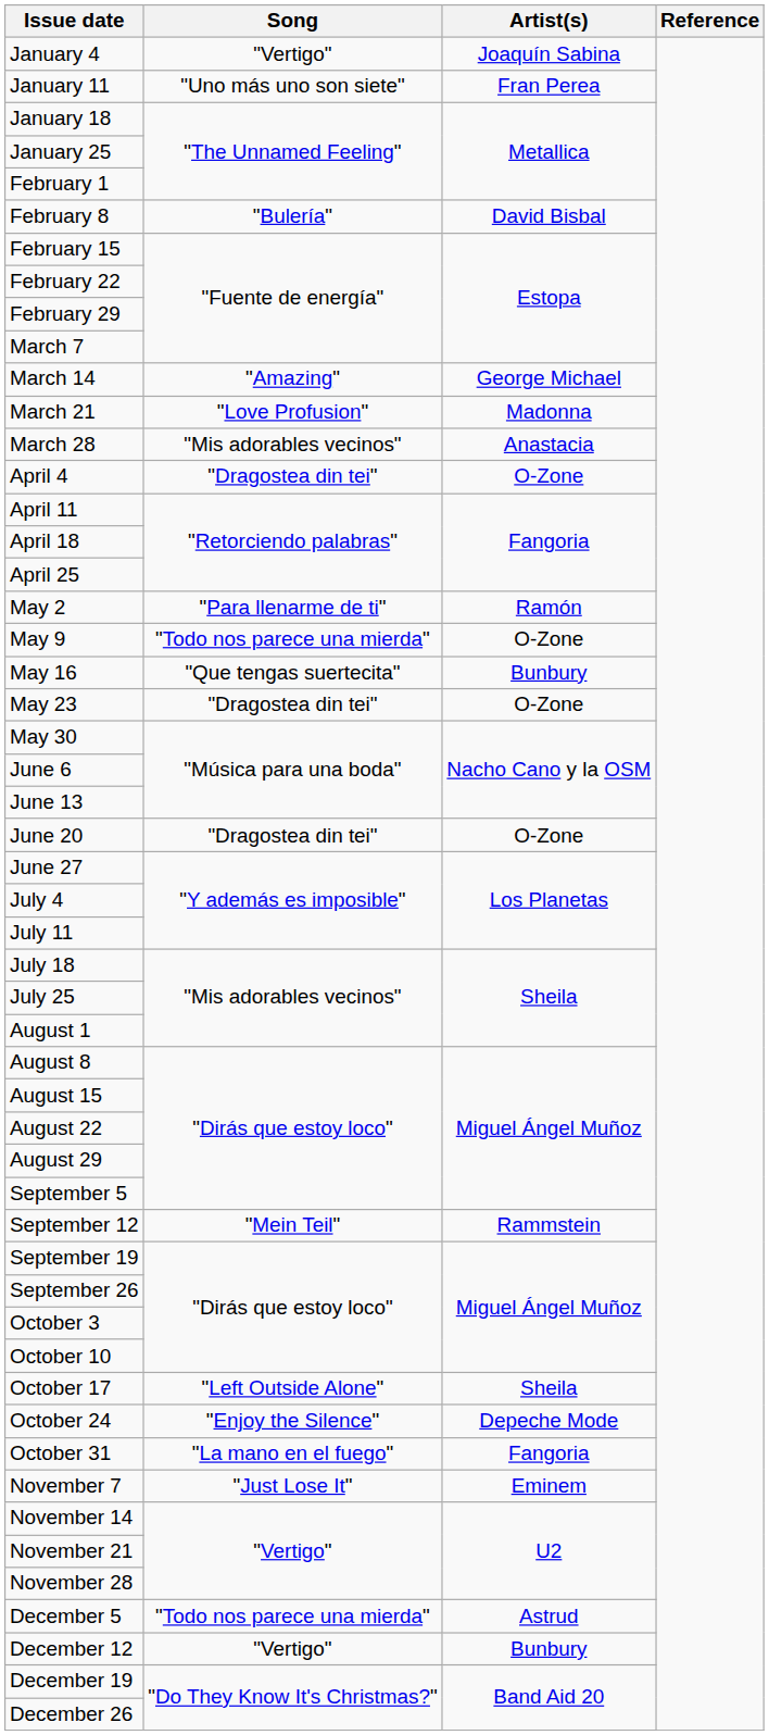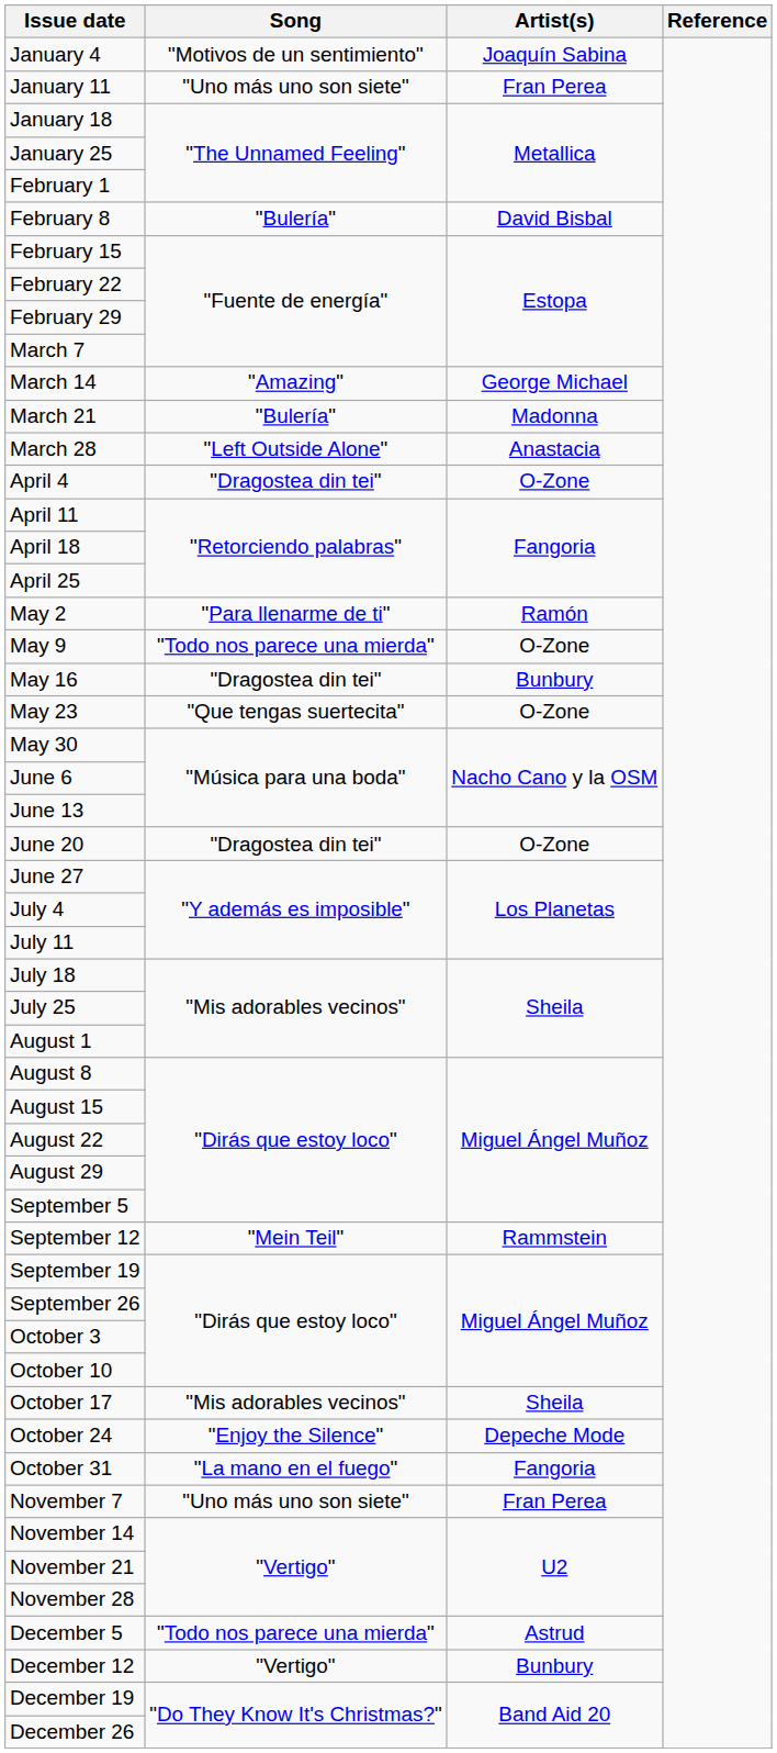January 4 | Song: "Vertigo" -> "Motivos de un sentimiento"
March 21 | Song: "Love Profusion" -> "Bulería"
March 28 | Song: "Mis adorables vecinos" -> "Left Outside Alone"
May 16 | Song: "Que tengas suertecita" -> "Dragostea din tei"
May 23 | Song: "Dragostea din tei" -> "Que tengas suertecita"
October 17 | Song: "Left Outside Alone" -> "Mis adorables vecinos"
November 7 | Song: "Just Lose It" -> "Uno más uno son siete"
November 7 | Artist(s): Eminem -> Fran Perea
